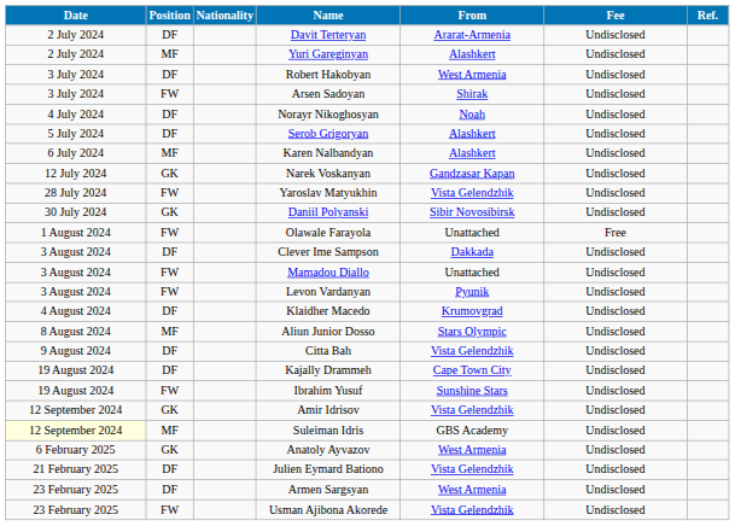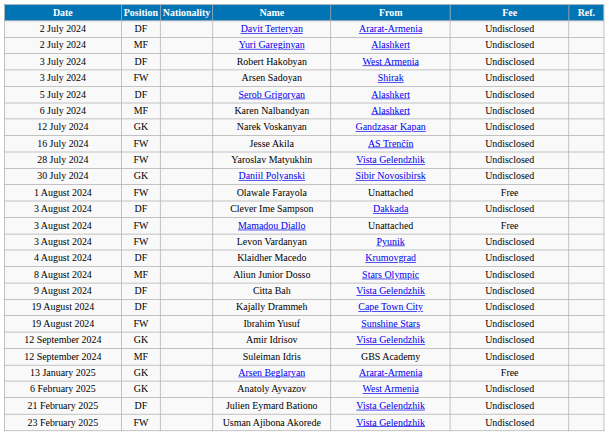- row: 4 July 2024 | DF | Norayr Nikoghosyan | Noah | Undisclosed
+ row: 16 July 2024 | FW | Jesse Akila | AS Trenčín | Undisclosed
Mamadou Diallo | Fee: Undisclosed -> Free
Suleiman Idris | Date: lightyellow background -> no background
+ row: 13 January 2025 | GK | Arsen Beglaryan | Ararat-Armenia | Free
- row: 23 February 2025 | DF | Armen Sargsyan | West Armenia | Undisclosed
